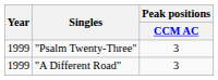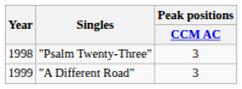"Psalm Twenty-Three" | Year: 1999 -> 1998
